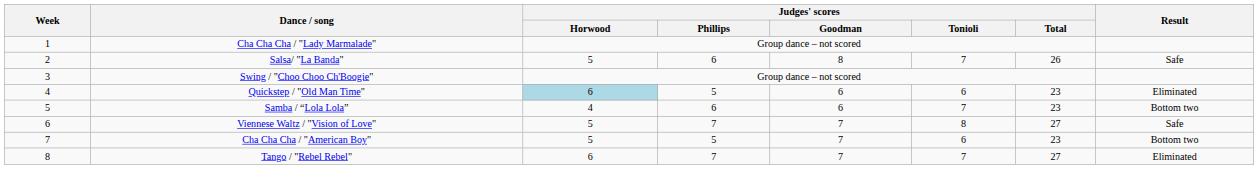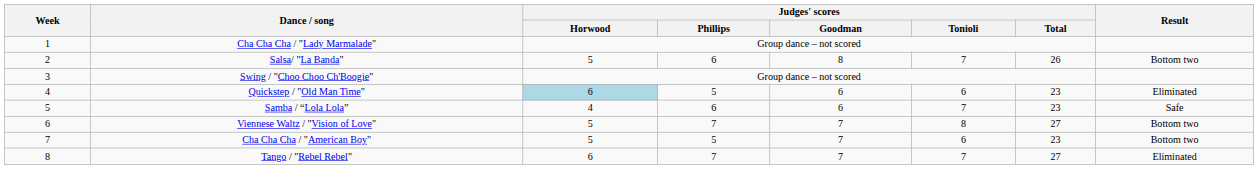Salsa/ "La Banda" | Result: Safe -> Bottom two
Samba / “Lola Lola” | Result: Bottom two -> Safe
Viennese Waltz / "Vision of Love" | Result: Safe -> Bottom two
